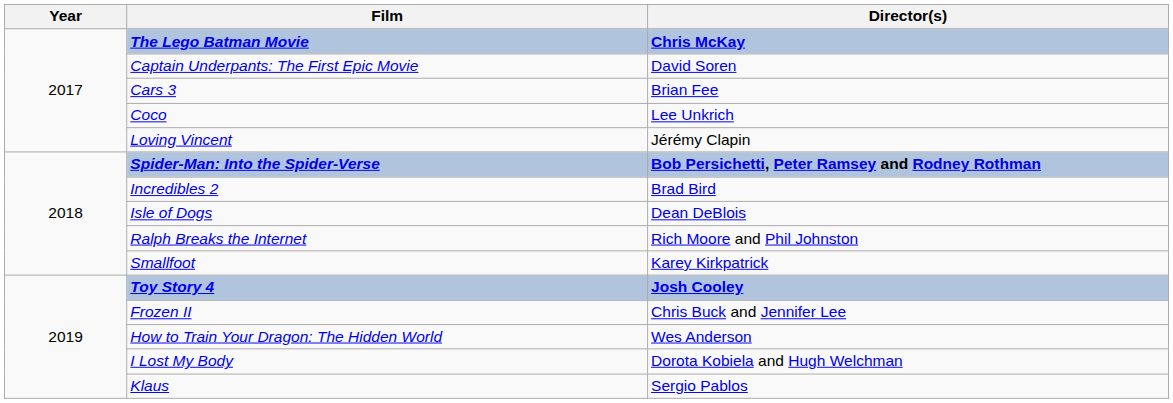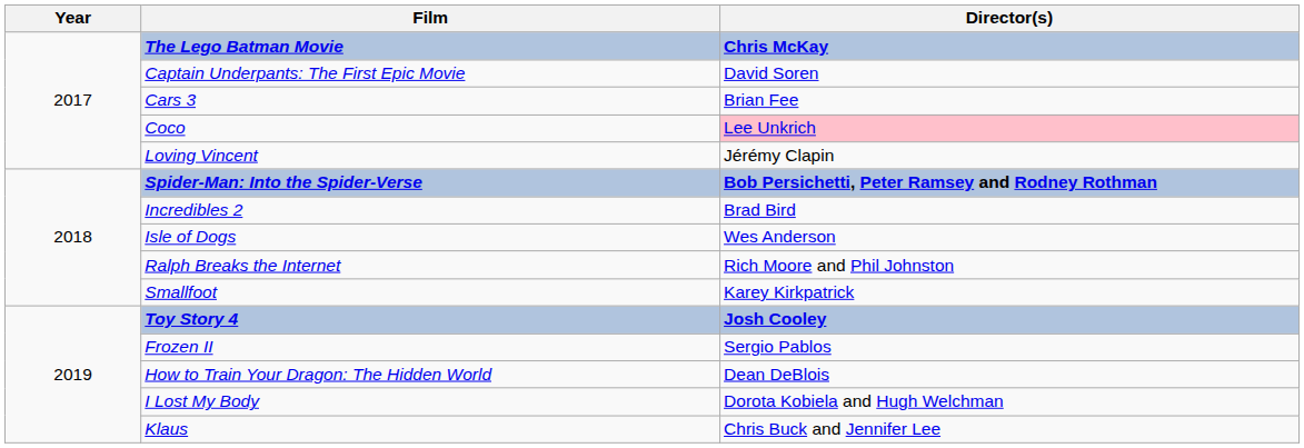Coco | Director(s): no background -> pink background
Isle of Dogs | Director(s): Dean DeBlois -> Wes Anderson
Frozen II | Director(s): Chris Buck and Jennifer Lee -> Sergio Pablos
How to Train Your Dragon: The Hidden World | Director(s): Wes Anderson -> Dean DeBlois
Klaus | Director(s): Sergio Pablos -> Chris Buck and Jennifer Lee
